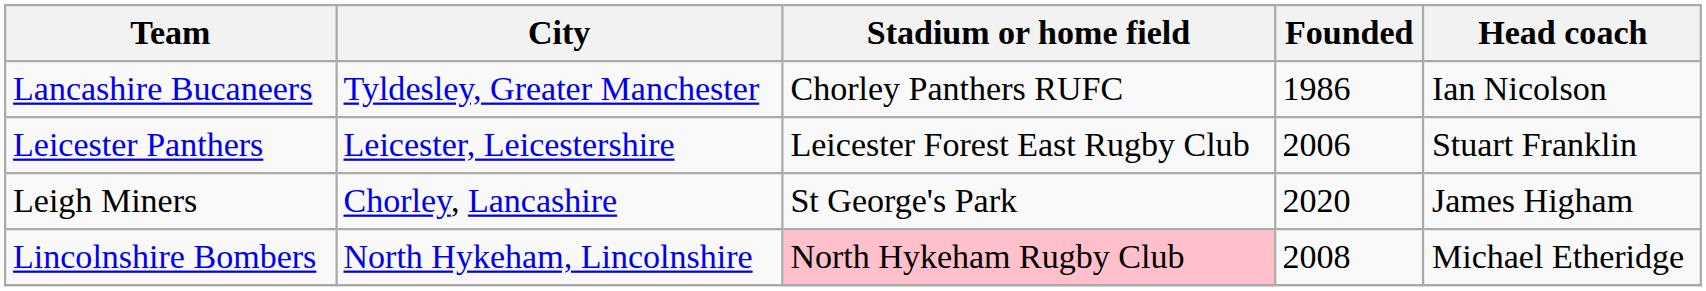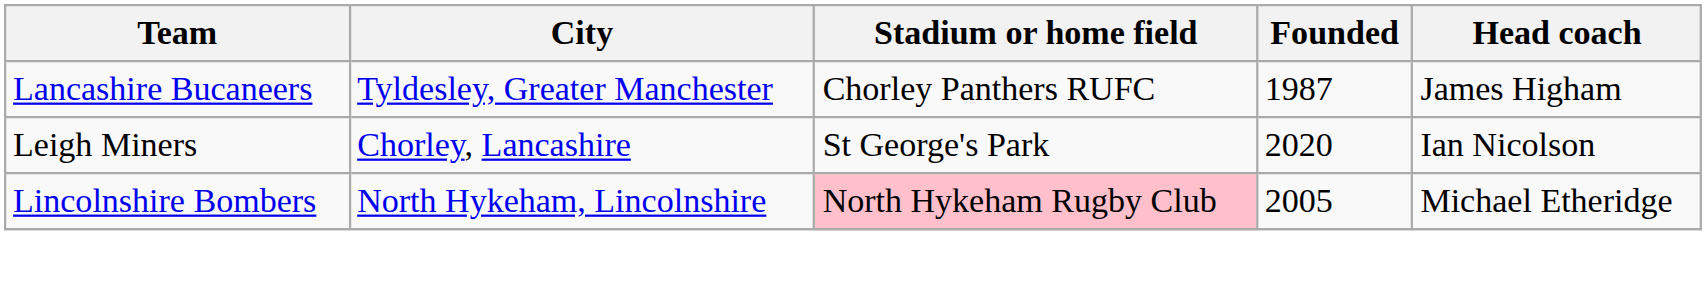Lancashire Bucaneers | Founded: 1986 -> 1987
Lancashire Bucaneers | Head coach: Ian Nicolson -> James Higham
- row: Leicester Panthers | Leicester, Leicestershire | Leicester Forest East Rugby Club | 2006 | Stuart Franklin
Leigh Miners | Head coach: James Higham -> Ian Nicolson
Lincolnshire Bombers | Founded: 2008 -> 2005
